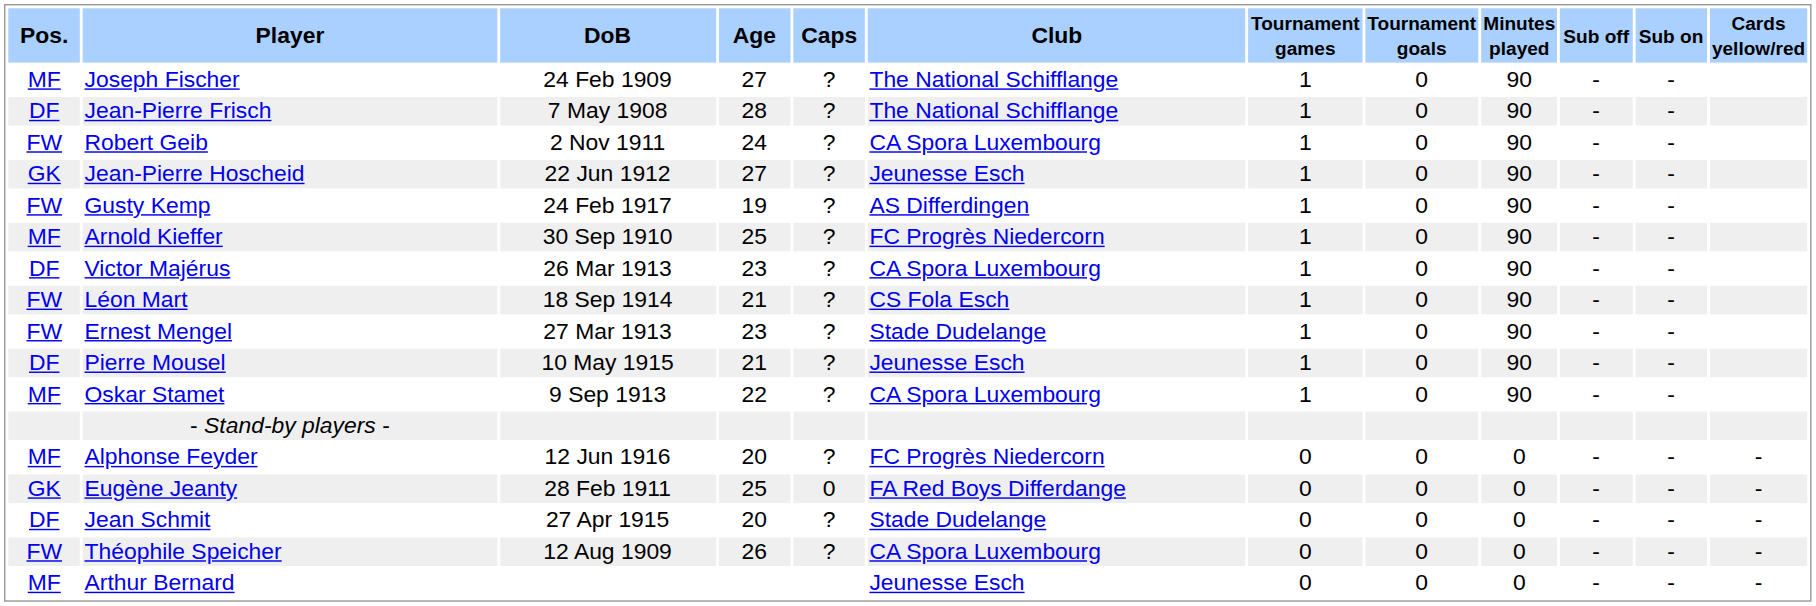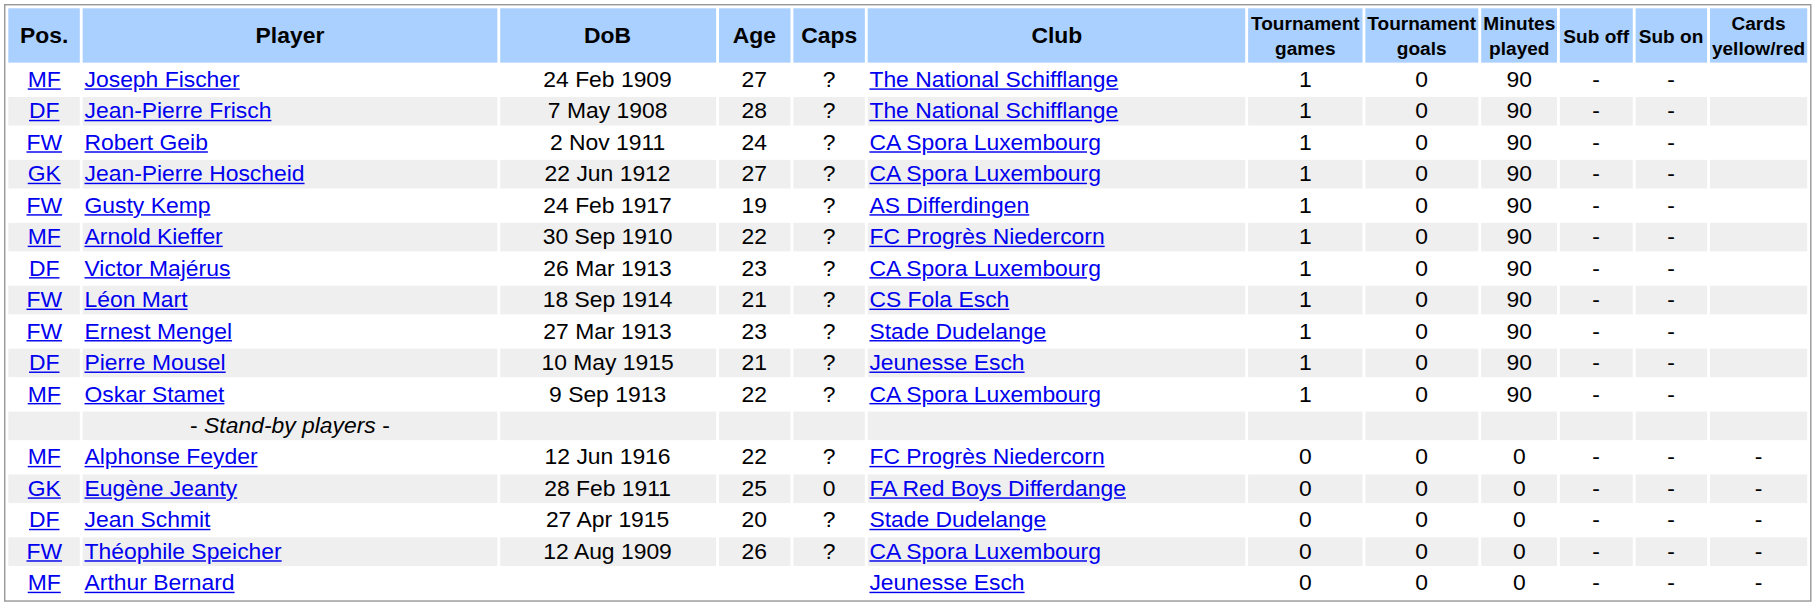Jean-Pierre Hoscheid | Club: Jeunesse Esch -> CA Spora Luxembourg
Arnold Kieffer | Age: 25 -> 22
Alphonse Feyder | Age: 20 -> 22
